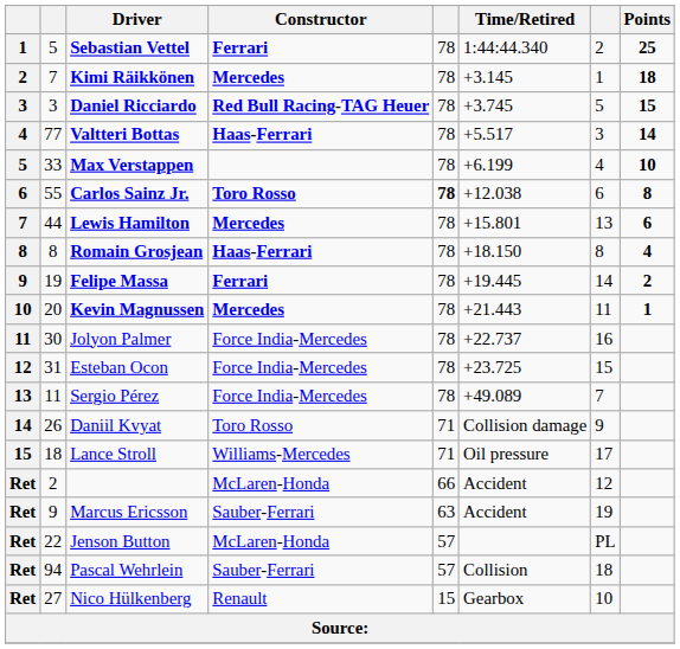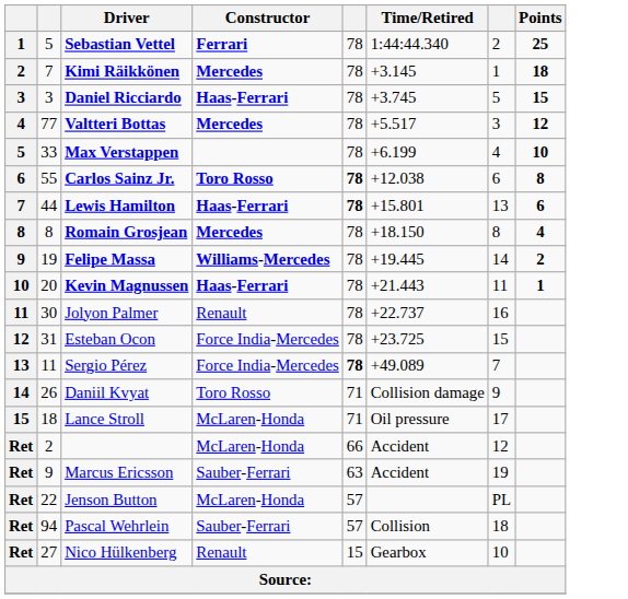Daniel Ricciardo | Constructor: Red Bull Racing-TAG Heuer -> Haas-Ferrari
Valtteri Bottas | Constructor: Haas-Ferrari -> Mercedes
Valtteri Bottas | Points: 14 -> 12
Lewis Hamilton | Constructor: Mercedes -> Haas-Ferrari
Lewis Hamilton | column 5: normal -> bold
Romain Grosjean | Constructor: Haas-Ferrari -> Mercedes
Felipe Massa | Constructor: Ferrari -> Williams-Mercedes
Kevin Magnussen | Constructor: Mercedes -> Haas-Ferrari
Jolyon Palmer | Constructor: Force India-Mercedes -> Renault
Sergio Pérez | column 5: normal -> bold
Lance Stroll | Constructor: Williams-Mercedes -> McLaren-Honda
